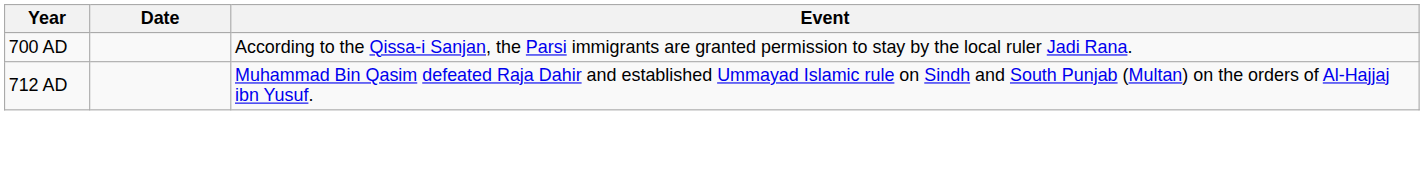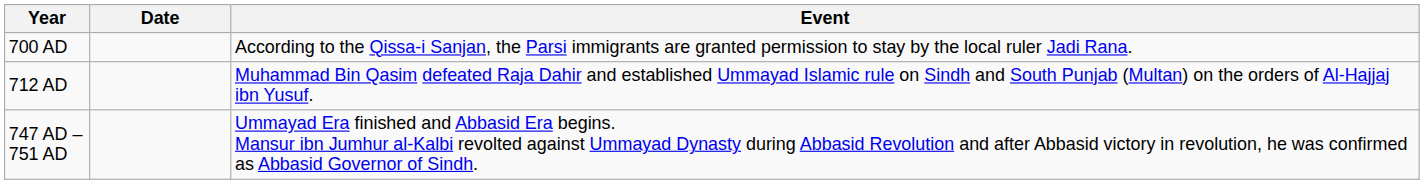+ row: 747 AD – 751 AD | Ummayad Era finished and Abbasid Era begins. Mansur ibn Jumhur al-Kalbi revolted against Ummayad Dynasty during Abbasid Revolution and after Abbasid victory in revolution, he was confirmed as Abbasid Governor of Sindh.
